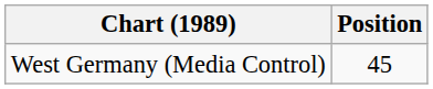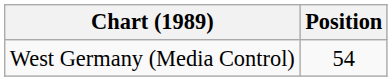West Germany (Media Control) | Position: 45 -> 54
